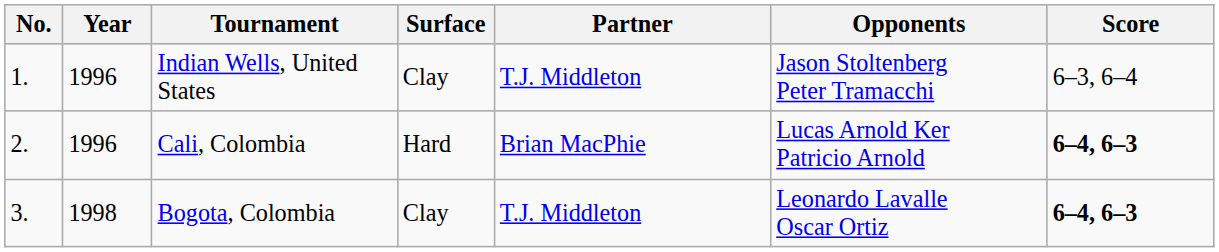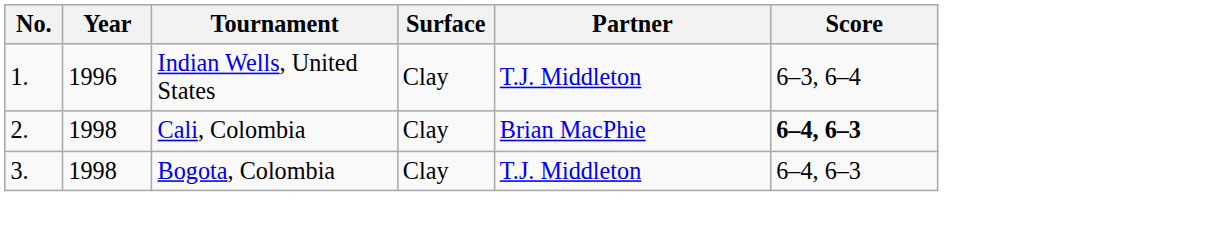- column: Opponents | Jason Stoltenberg Peter Tramacchi | Lucas Arnold Ker Patricio Arnold | Leonardo Lavalle Oscar Ortiz
Cali, Colombia | Year: 1996 -> 1998
Cali, Colombia | Surface: Hard -> Clay
Bogota, Colombia | Score: bold -> normal
